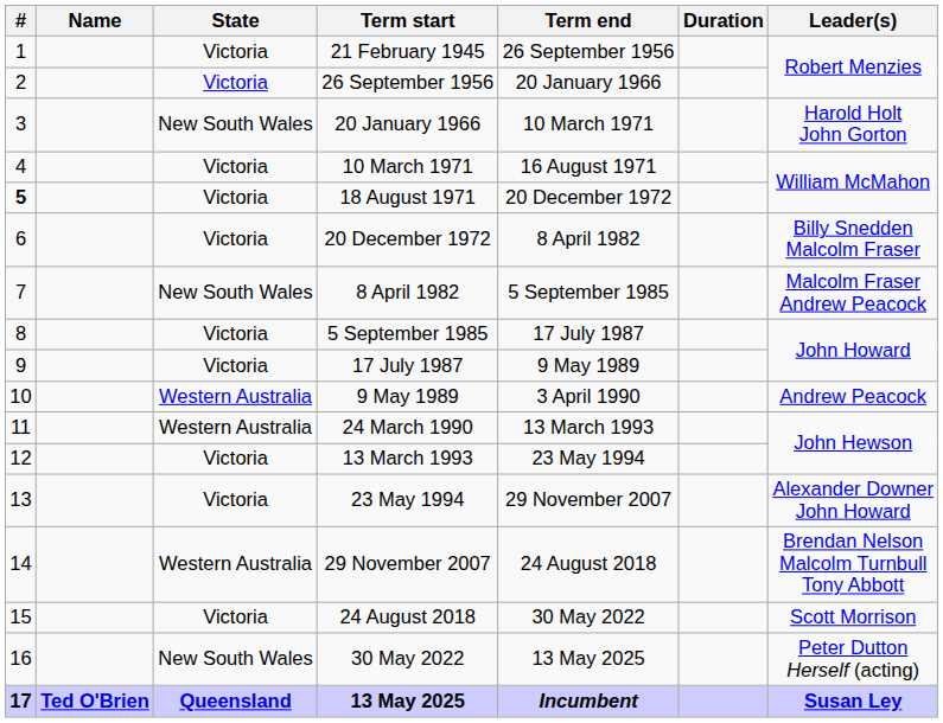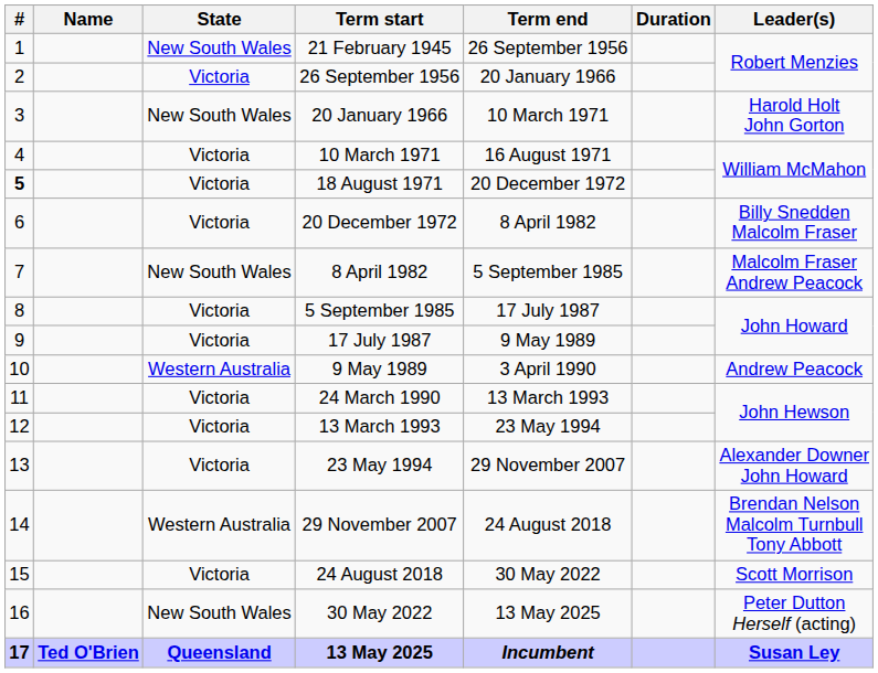21 February 1945 | State: Victoria -> New South Wales
24 March 1990 | State: Western Australia -> Victoria
